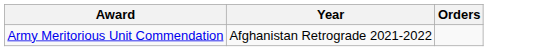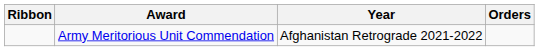+ column: Ribbon
